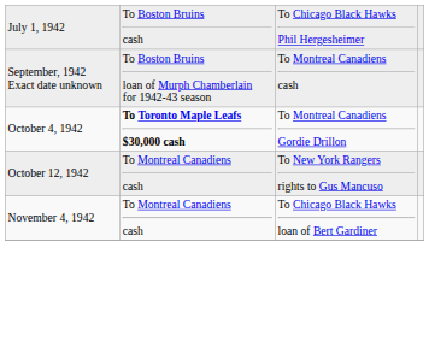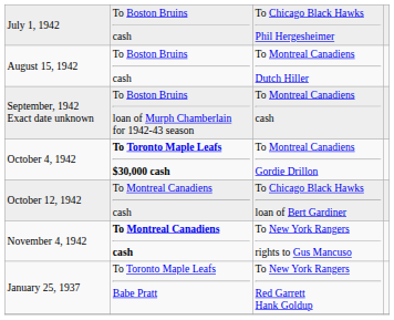+ row: August 15, 1942 | To Boston Bruins cash | To Montreal Canadiens Dutch Hiller
October 12, 1942 | column 3: To New York Rangers rights to Gus Mancuso -> To Chicago Black Hawks loan of Bert Gardiner
November 4, 1942 | column 2: normal -> bold
November 4, 1942 | column 3: To Chicago Black Hawks loan of Bert Gardiner -> To New York Rangers rights to Gus Mancuso
+ row: January 25, 1937 | To Toronto Maple Leafs Babe Pratt | To New York Rangers Red Garrett Hank Goldup
